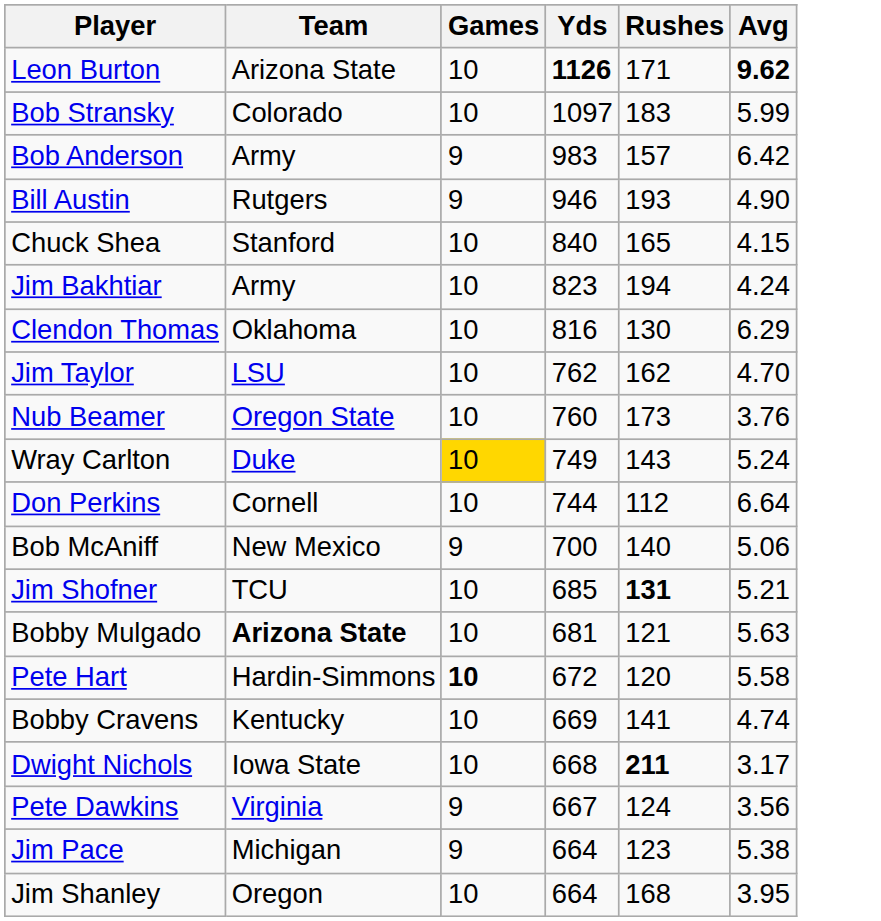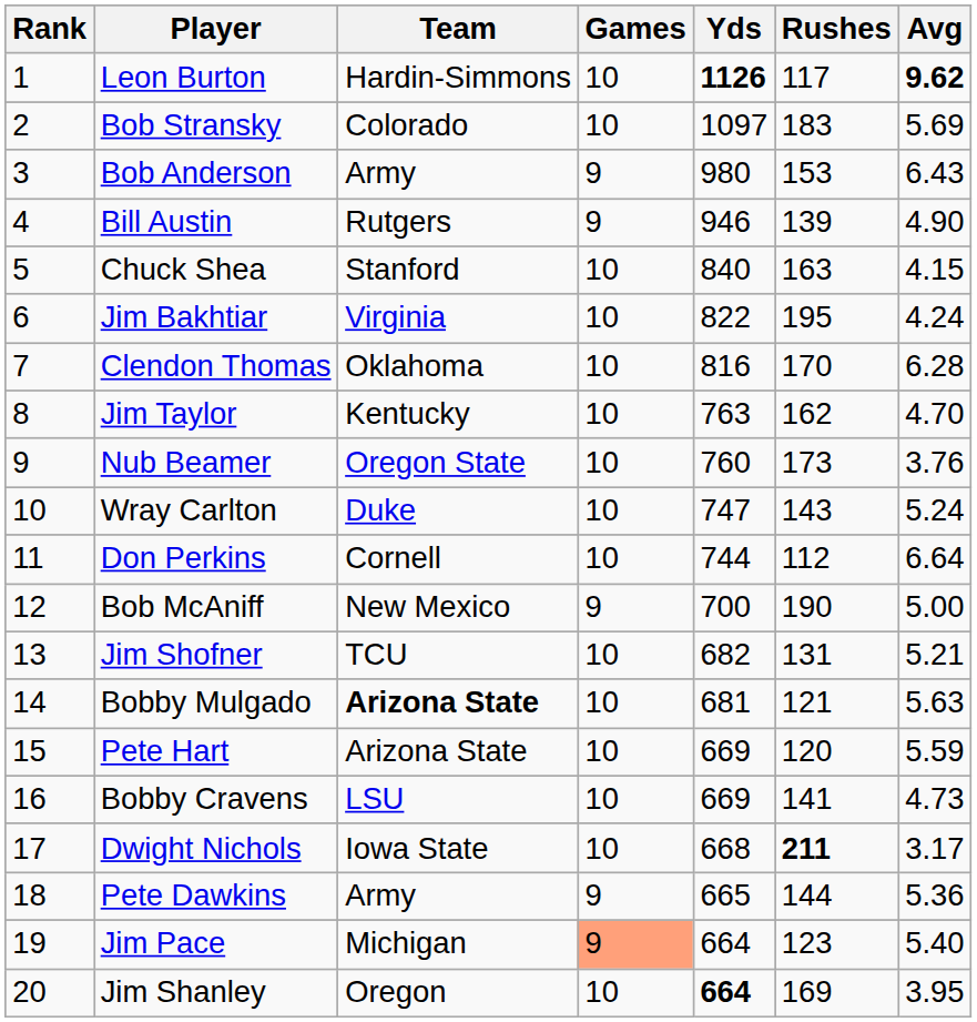+ column: Rank | 1 | 2 | 3 | 4 | 5 | 6 | 7 | 8 | 9 | 10 | 11 | 12 | 13 | 14 | 15 | 16 | 17 | 18 | 19 | 20
Leon Burton | Team: Arizona State -> Hardin-Simmons
Leon Burton | Rushes: 171 -> 117
Bob Stransky | Avg: 5.99 -> 5.69
Bob Anderson | Yds: 983 -> 980
Bob Anderson | Rushes: 157 -> 153
Bob Anderson | Avg: 6.42 -> 6.43
Bill Austin | Rushes: 193 -> 139
Chuck Shea | Rushes: 165 -> 163
Jim Bakhtiar | Team: Army -> Virginia
Jim Bakhtiar | Yds: 823 -> 822
Jim Bakhtiar | Rushes: 194 -> 195
Clendon Thomas | Rushes: 130 -> 170
Clendon Thomas | Avg: 6.29 -> 6.28
Jim Taylor | Team: LSU -> Kentucky
Jim Taylor | Yds: 762 -> 763
Wray Carlton | Games: gold background -> no background
Wray Carlton | Yds: 749 -> 747
Bob McAniff | Rushes: 140 -> 190
Bob McAniff | Avg: 5.06 -> 5.00
Jim Shofner | Yds: 685 -> 682
Jim Shofner | Rushes: bold -> normal
Pete Hart | Team: Hardin-Simmons -> Arizona State
Pete Hart | Games: bold -> normal
Pete Hart | Yds: 672 -> 669
Pete Hart | Avg: 5.58 -> 5.59
Bobby Cravens | Team: Kentucky -> LSU
Bobby Cravens | Avg: 4.74 -> 4.73
Pete Dawkins | Team: Virginia -> Army
Pete Dawkins | Yds: 667 -> 665
Pete Dawkins | Rushes: 124 -> 144
Pete Dawkins | Avg: 3.56 -> 5.36
Jim Pace | Games: no background -> lightsalmon background
Jim Pace | Avg: 5.38 -> 5.40
Jim Shanley | Yds: normal -> bold
Jim Shanley | Rushes: 168 -> 169
